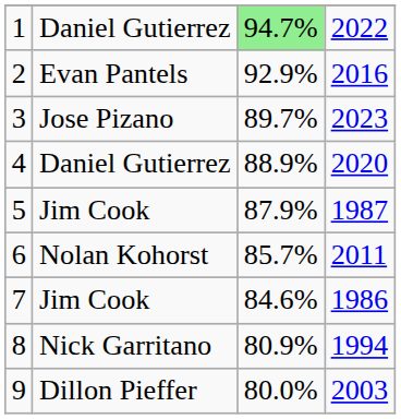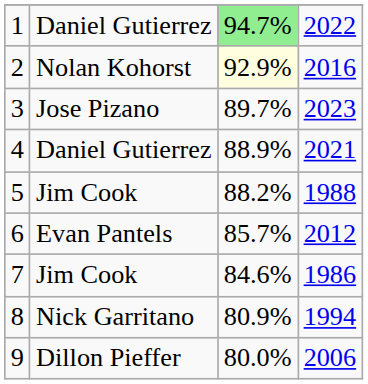2 | column 2: Evan Pantels -> Nolan Kohorst
2 | column 3: no background -> lightyellow background
4 | column 4: 2020 -> 2021
5 | column 3: 87.9% -> 88.2%
5 | column 4: 1987 -> 1988
6 | column 2: Nolan Kohorst -> Evan Pantels
6 | column 4: 2011 -> 2012
9 | column 4: 2003 -> 2006
